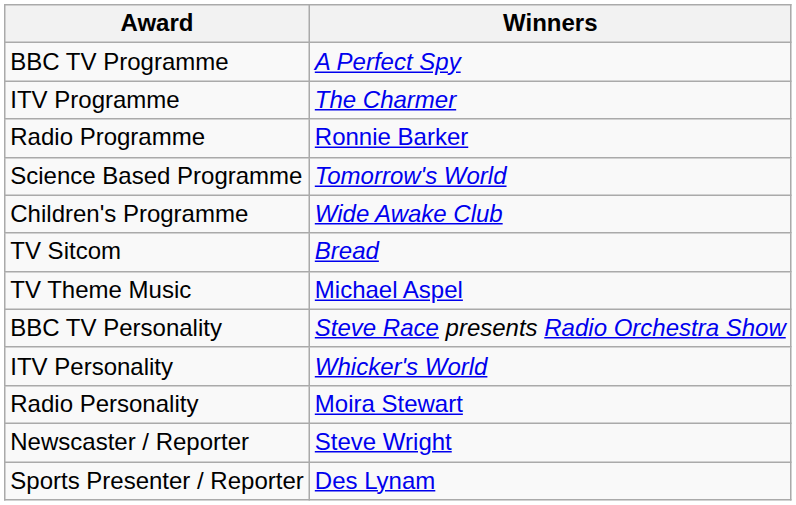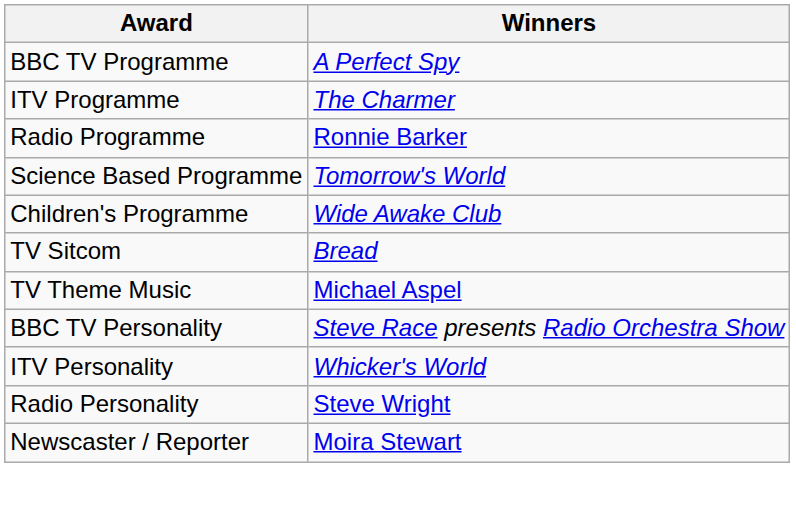Radio Personality | Winners: Moira Stewart -> Steve Wright
Newscaster / Reporter | Winners: Steve Wright -> Moira Stewart
- row: Sports Presenter / Reporter | Des Lynam
